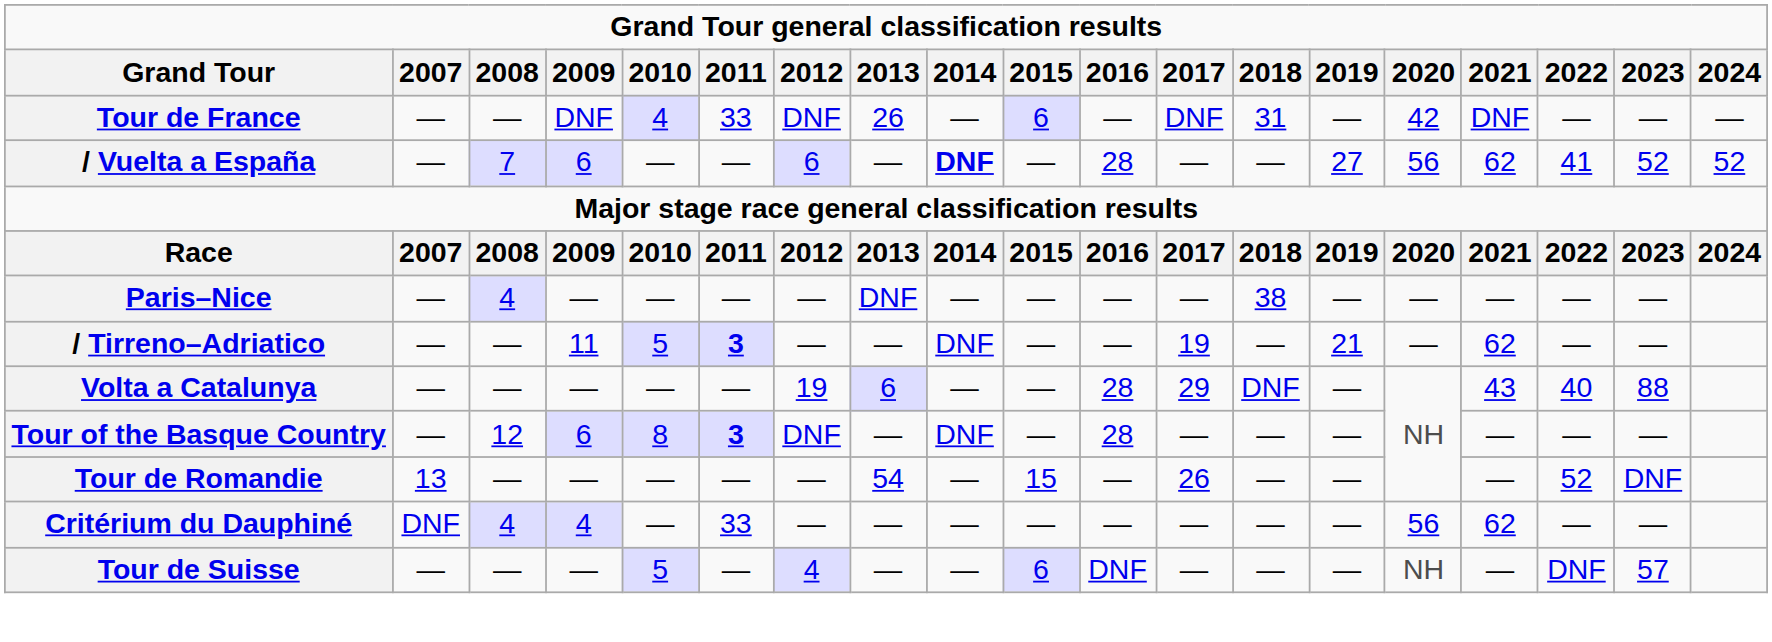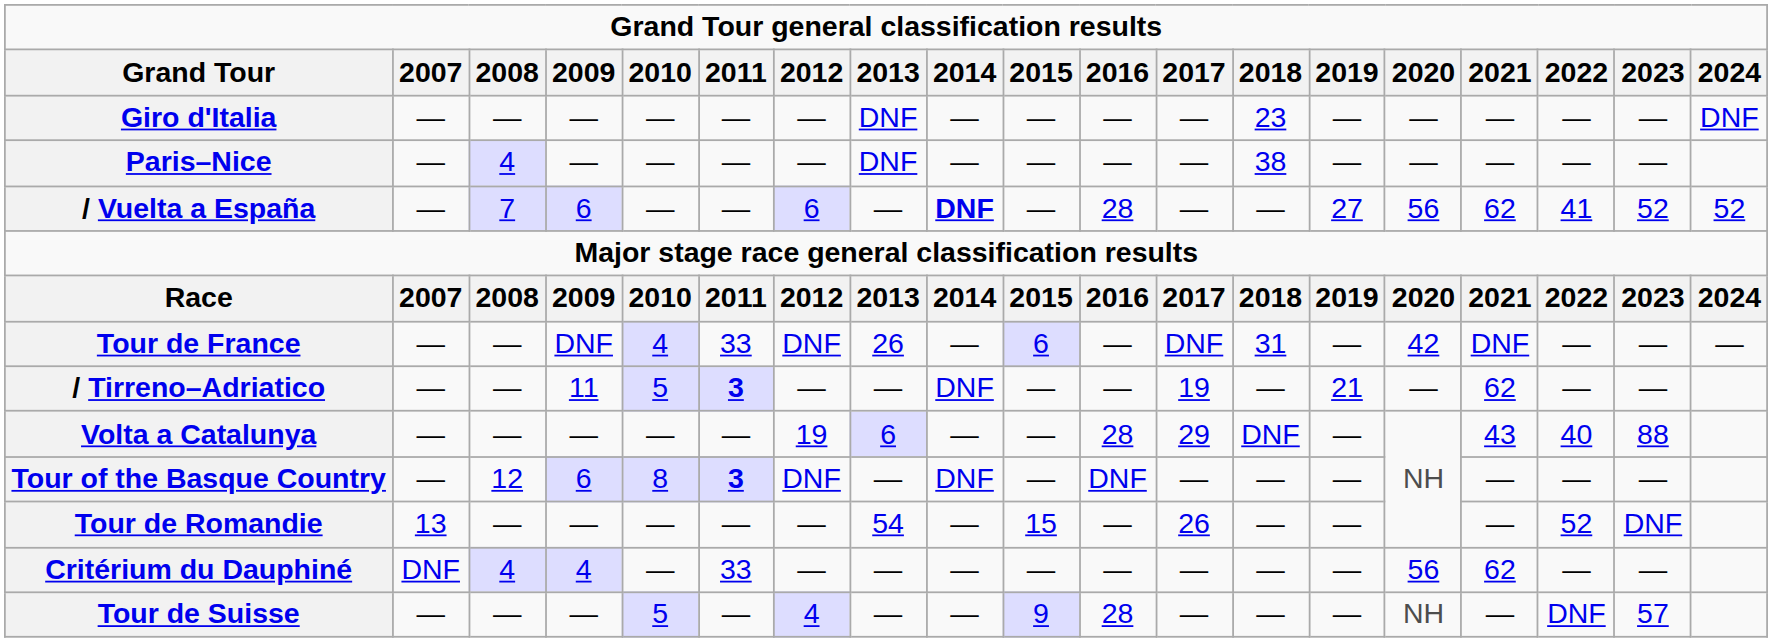+ row: Giro d'Italia | — | — | — | — | — | — | DNF | — | — | — | — | 23 | — | — | — | — | — | DNF
rows swapped: Tour de France <-> Paris–Nice
Tour of the Basque Country | 2016: 28 -> DNF
Tour de Suisse | 2015: 6 -> 9
Tour de Suisse | 2016: DNF -> 28
